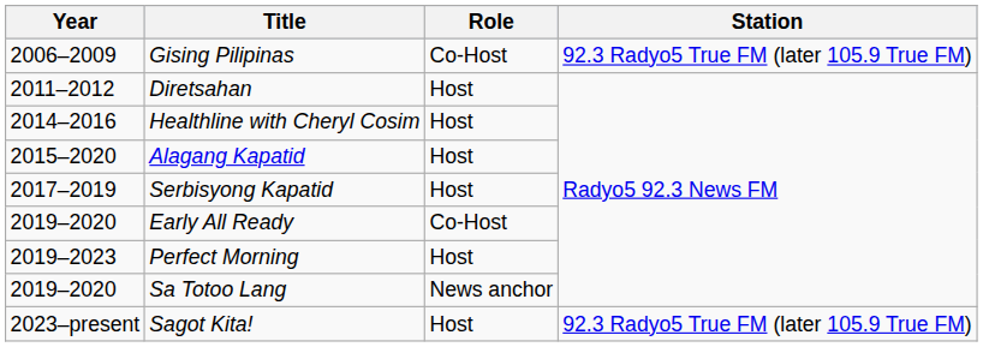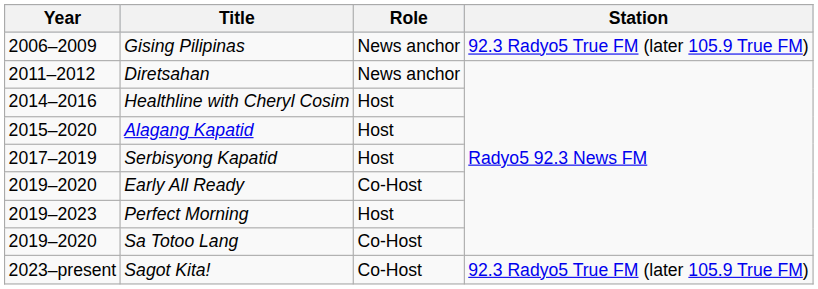Gising Pilipinas | Role: Co-Host -> News anchor
Diretsahan | Role: Host -> News anchor
Sa Totoo Lang | Role: News anchor -> Co-Host
Sagot Kita! | Role: Host -> Co-Host
